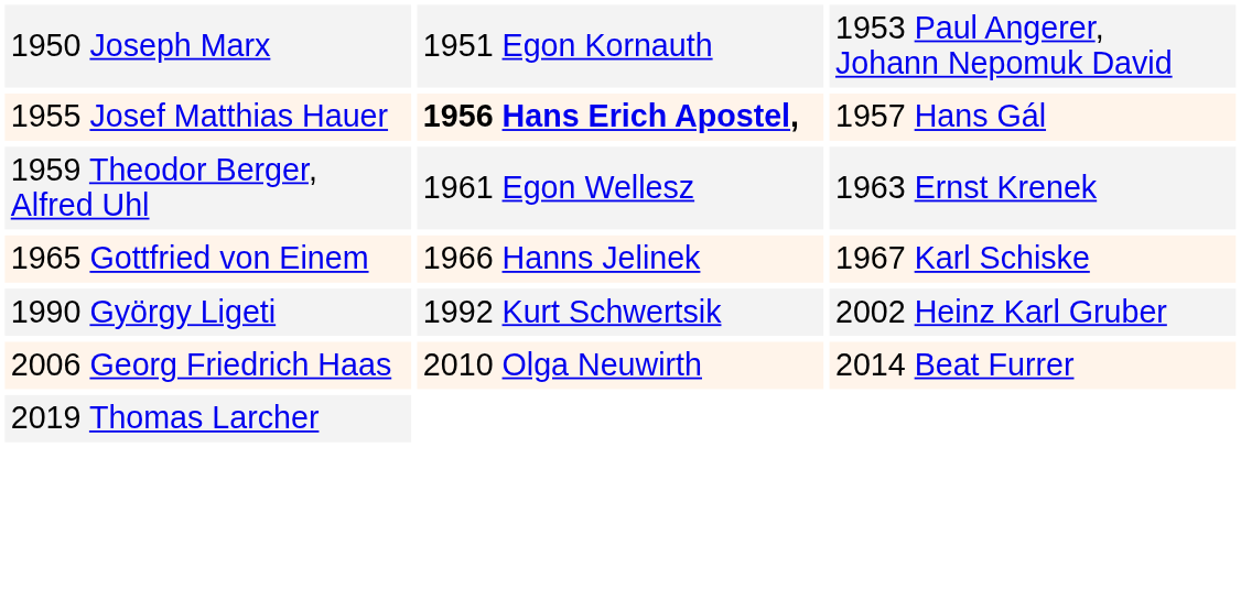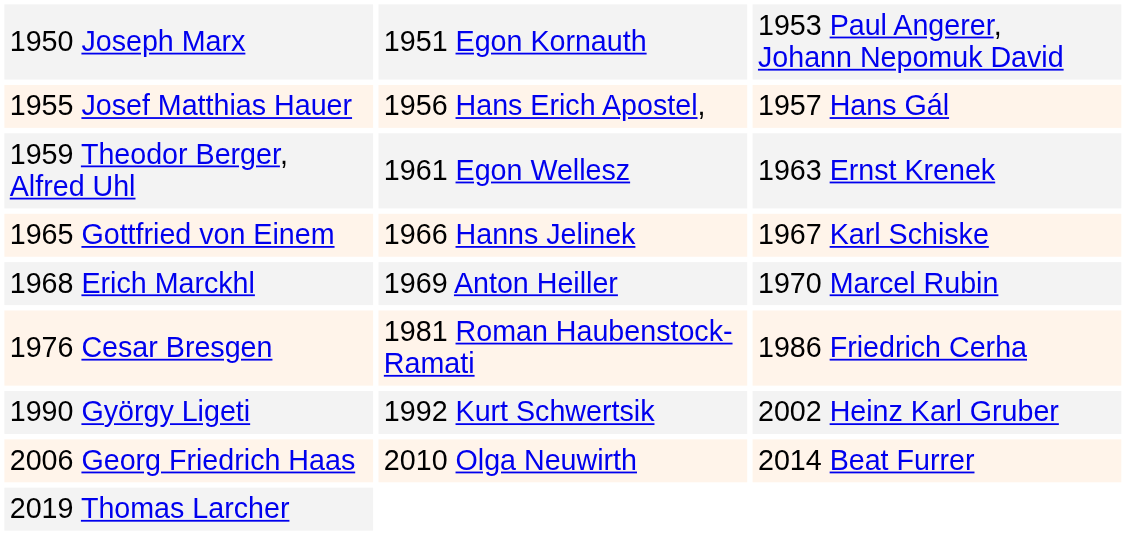1955 Josef Matthias Hauer | column 2: bold -> normal
+ row: 1968 Erich Marckhl | 1969 Anton Heiller | 1970 Marcel Rubin
+ row: 1976 Cesar Bresgen | 1981 Roman Haubenstock-Ramati | 1986 Friedrich Cerha
